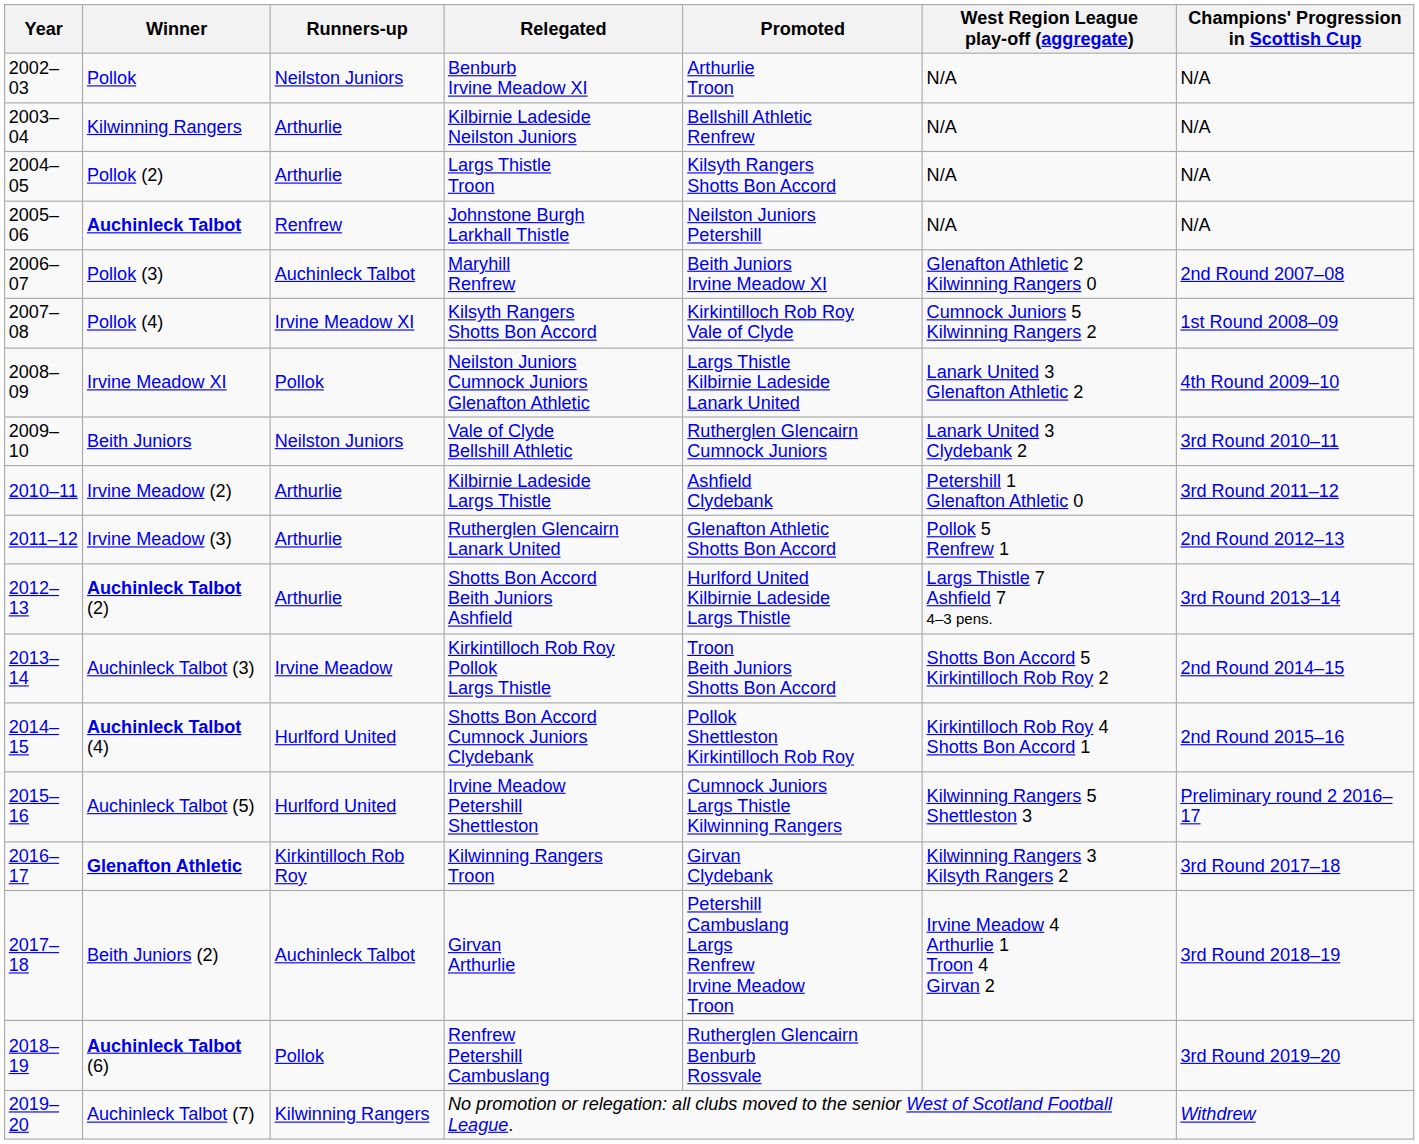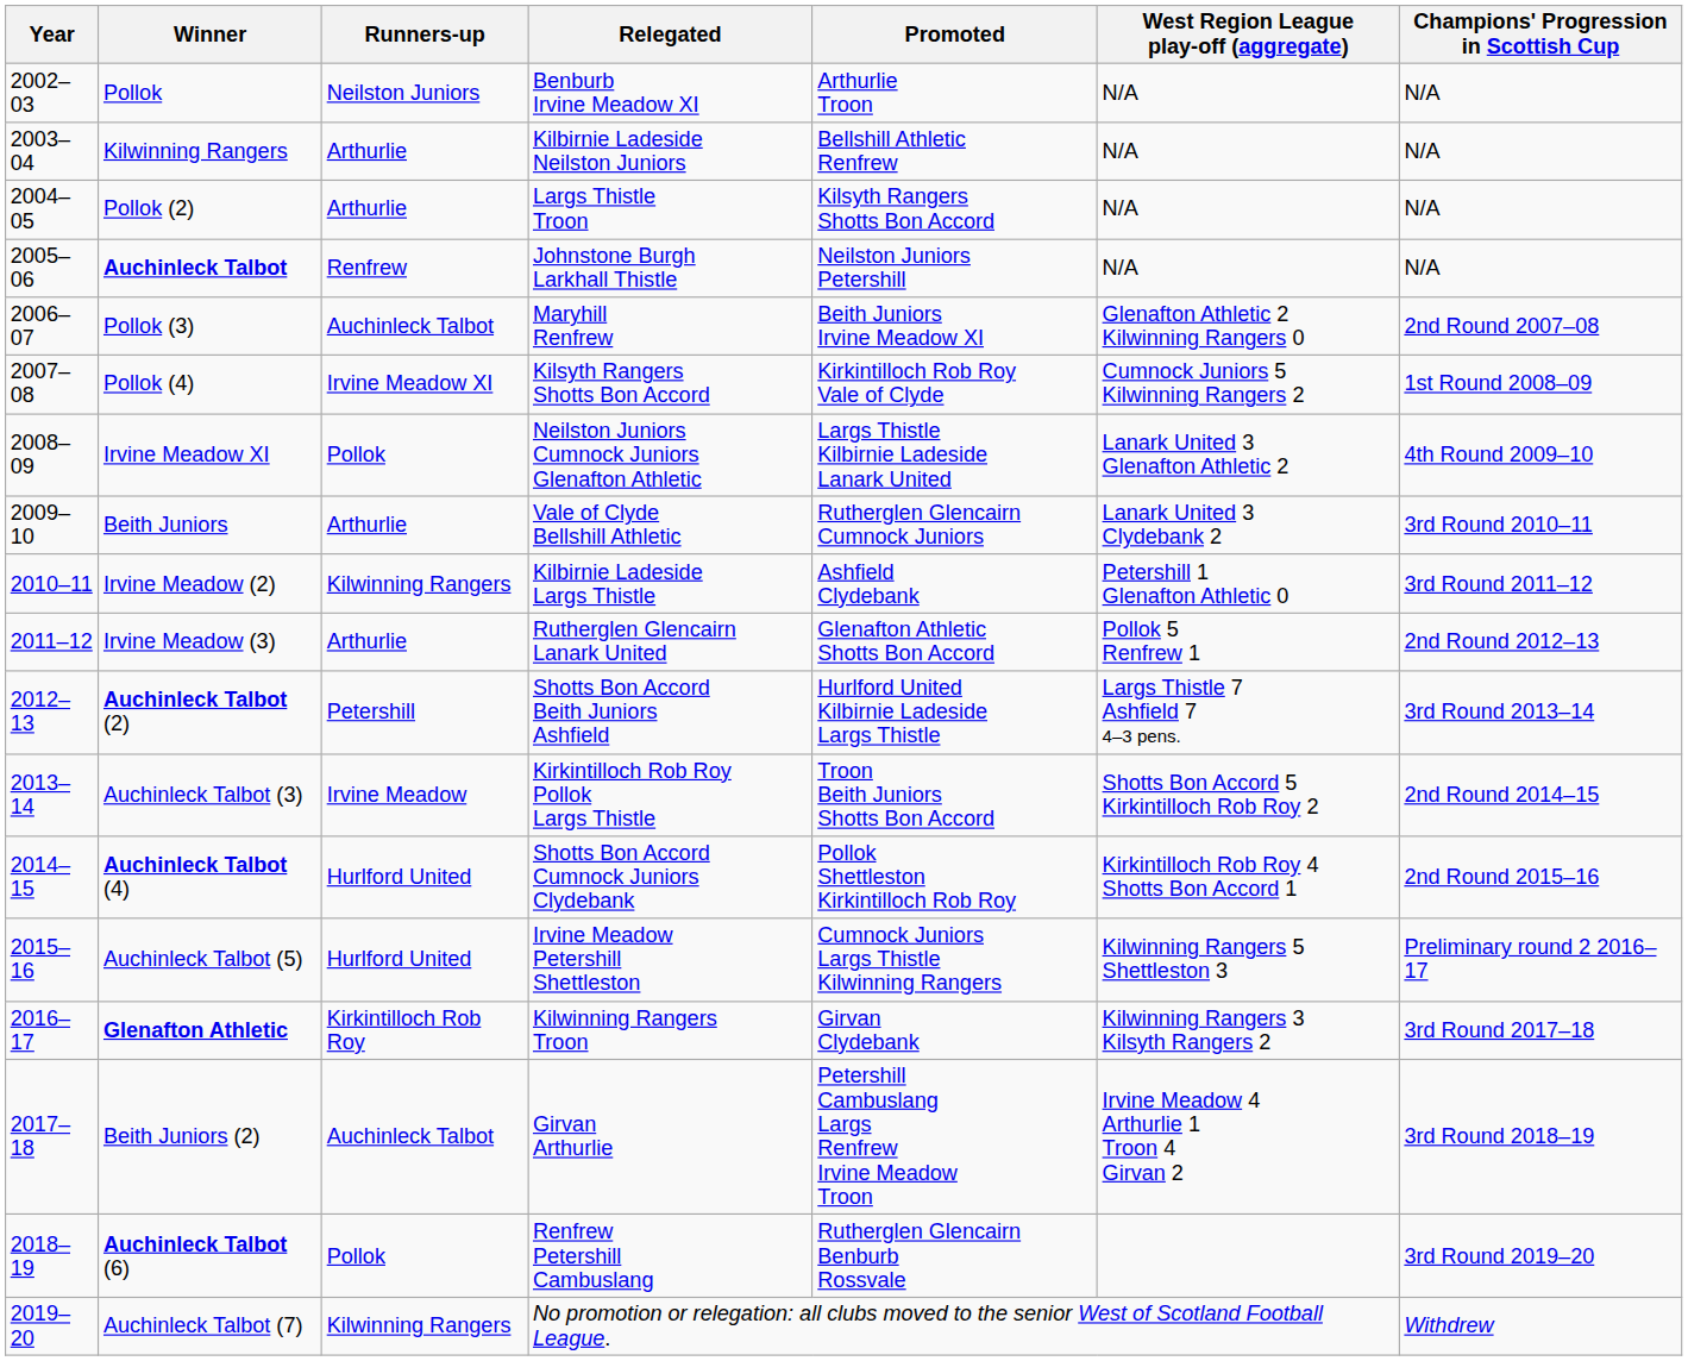Beith Juniors | Runners-up: Neilston Juniors -> Arthurlie
Irvine Meadow (2) | Runners-up: Arthurlie -> Kilwinning Rangers
Auchinleck Talbot (2) | Runners-up: Arthurlie -> Petershill
